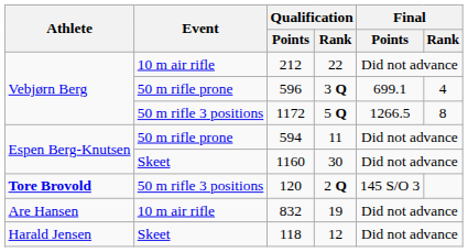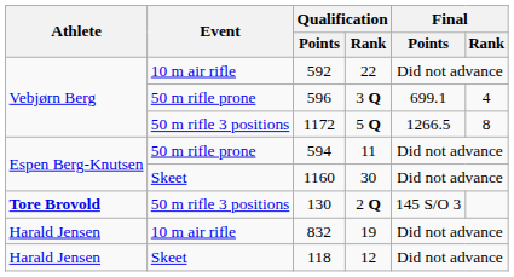22 | Qualification / Points: 212 -> 592
2 Q | Qualification / Points: 120 -> 130
19 | Athlete: Are Hansen -> Harald Jensen
